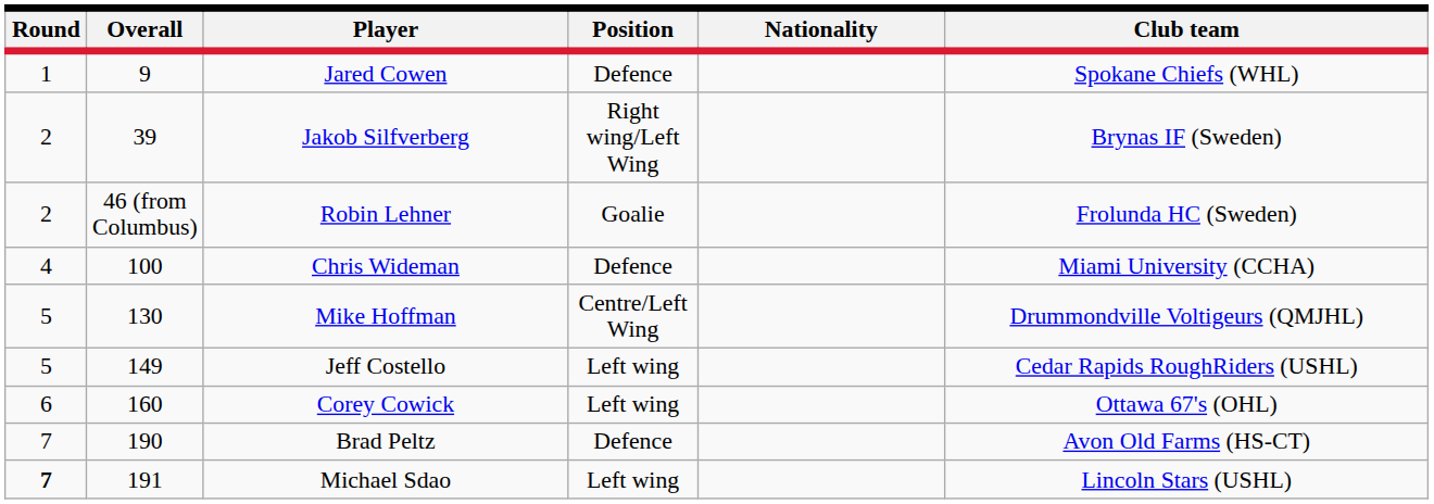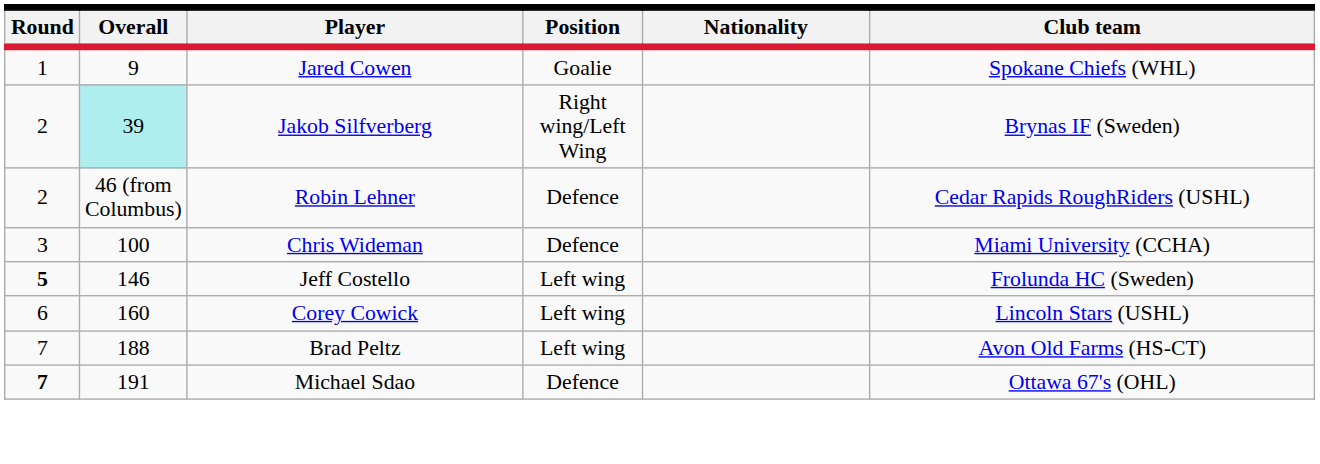Jared Cowen | Position: Defence -> Goalie
Jakob Silfverberg | Overall: no background -> paleturquoise background
Robin Lehner | Position: Goalie -> Defence
Robin Lehner | Club team: Frolunda HC (Sweden) -> Cedar Rapids RoughRiders (USHL)
Chris Wideman | Round: 4 -> 3
- row: 5 | 130 | Mike Hoffman | Centre/Left Wing | Drummondville Voltigeurs (QMJHL)
Jeff Costello | Round: normal -> bold
Jeff Costello | Overall: 149 -> 146
Jeff Costello | Club team: Cedar Rapids RoughRiders (USHL) -> Frolunda HC (Sweden)
Corey Cowick | Club team: Ottawa 67's (OHL) -> Lincoln Stars (USHL)
Brad Peltz | Overall: 190 -> 188
Brad Peltz | Position: Defence -> Left wing
Michael Sdao | Position: Left wing -> Defence
Michael Sdao | Club team: Lincoln Stars (USHL) -> Ottawa 67's (OHL)
